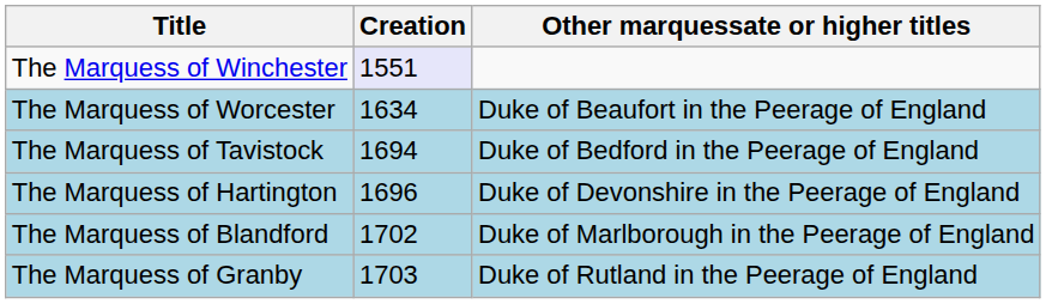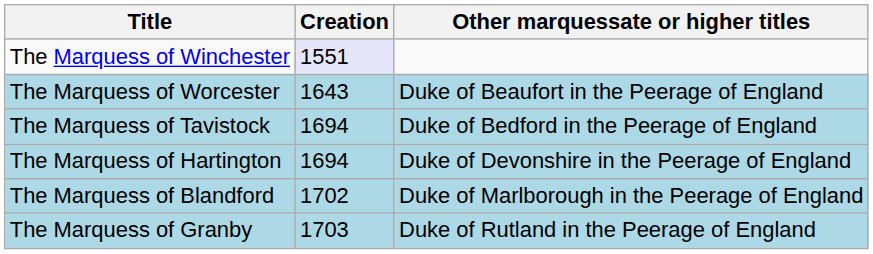The Marquess of Worcester | Creation: 1634 -> 1643
The Marquess of Hartington | Creation: 1696 -> 1694
